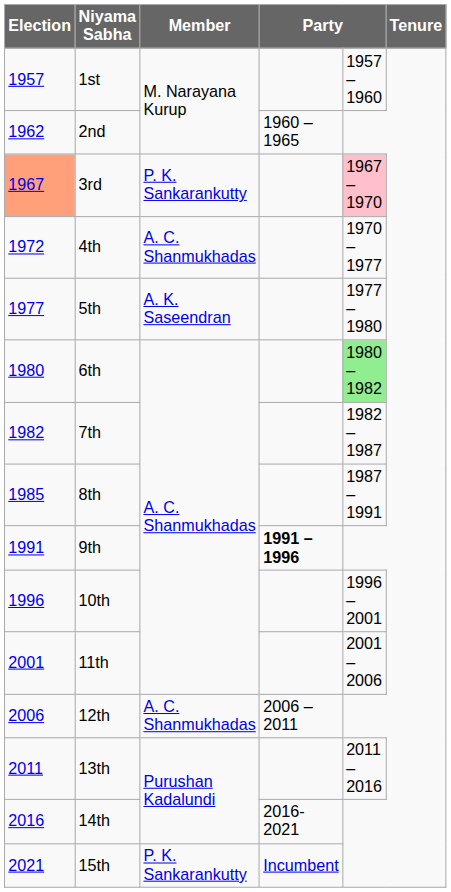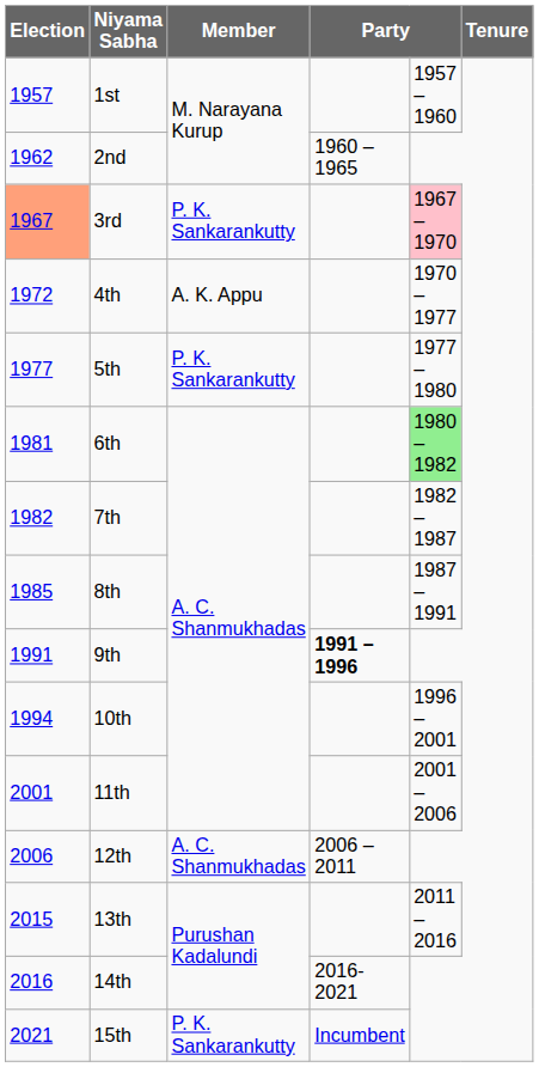4th | Member: A. C. Shanmukhadas -> A. K. Appu
5th | Member: A. K. Saseendran -> P. K. Sankarankutty
6th | Election: 1980 -> 1981
10th | Election: 1996 -> 1994
13th | Election: 2011 -> 2015
